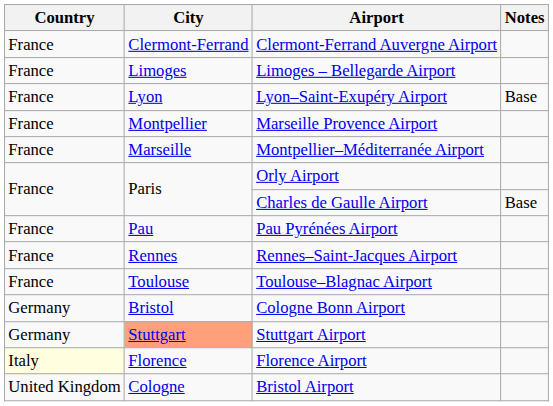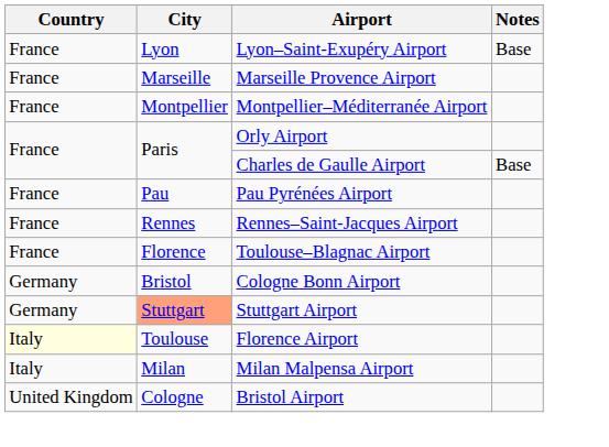- row: France | Clermont-Ferrand | Clermont-Ferrand Auvergne Airport
- row: France | Limoges | Limoges – Bellegarde Airport
Marseille Provence Airport | City: Montpellier -> Marseille
Montpellier–Méditerranée Airport | City: Marseille -> Montpellier
Toulouse–Blagnac Airport | City: Toulouse -> Florence
Florence Airport | City: Florence -> Toulouse
+ row: Italy | Milan | Milan Malpensa Airport
